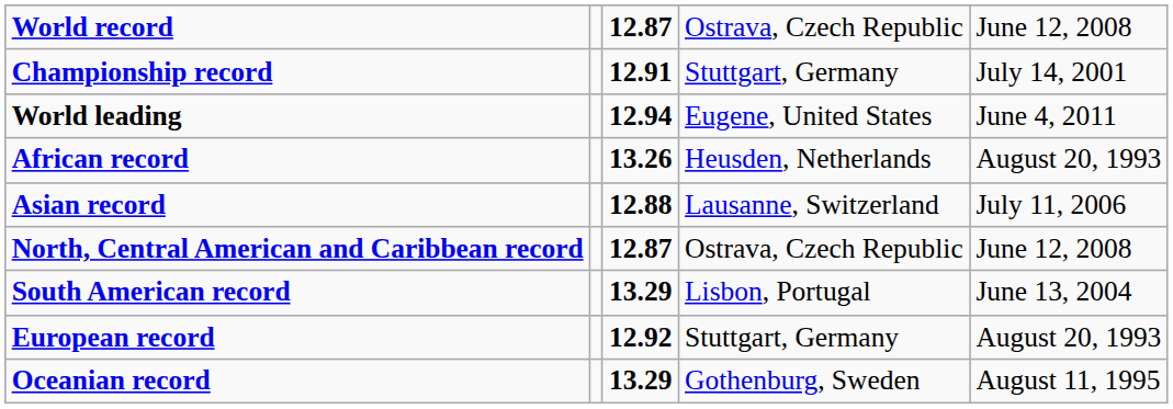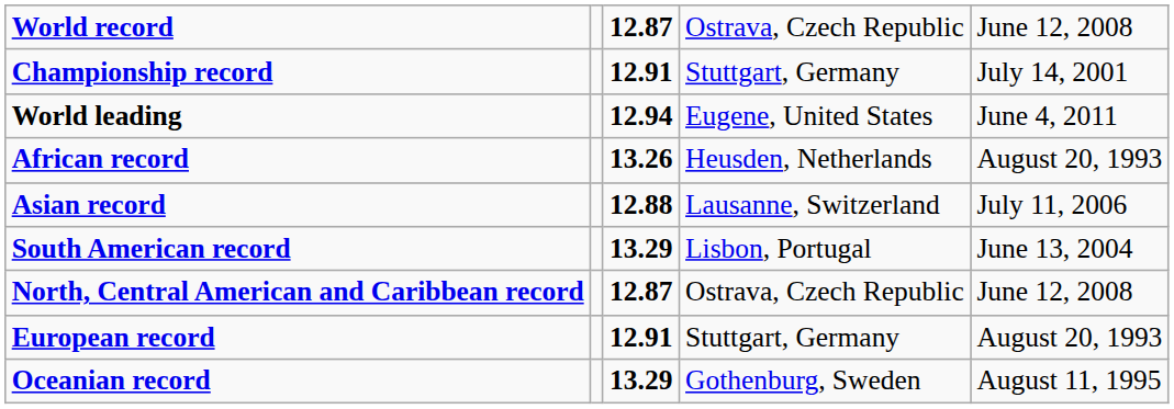rows swapped: North, Central American and Caribbean record <-> South American record
European record | column 3: 12.92 -> 12.91
